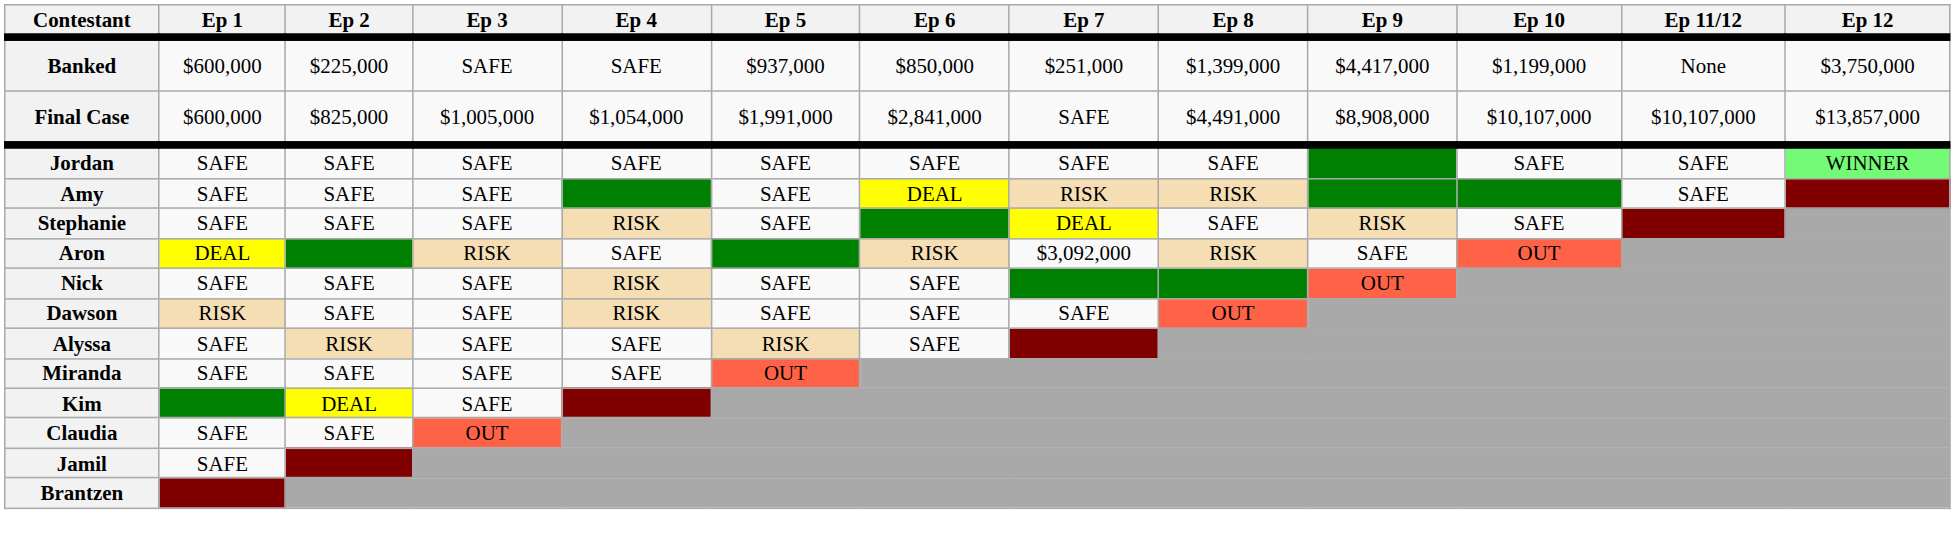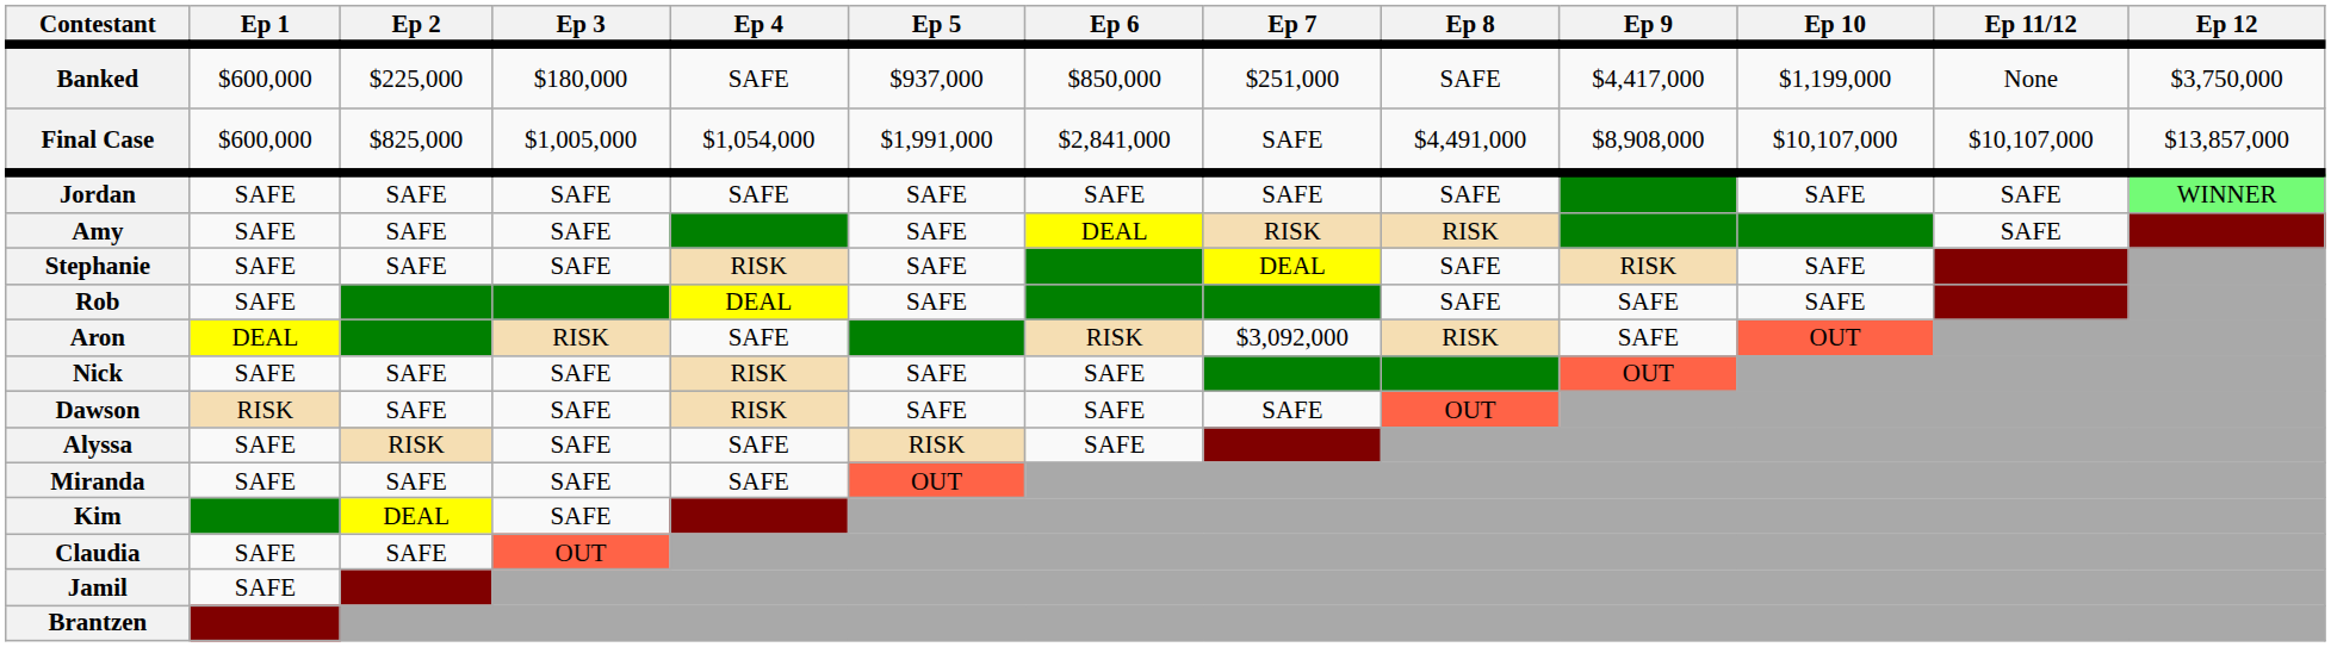Banked | Ep 3: SAFE -> $180,000
Banked | Ep 8: $1,399,000 -> SAFE
+ row: Rob | SAFE | DEAL | SAFE | SAFE | SAFE | SAFE
